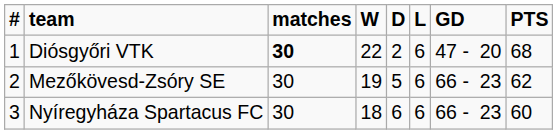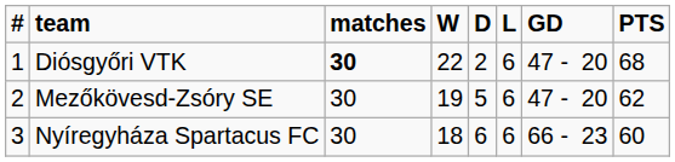Mezőkövesd-Zsóry SE | GD: 66 - 23 -> 47 - 20
